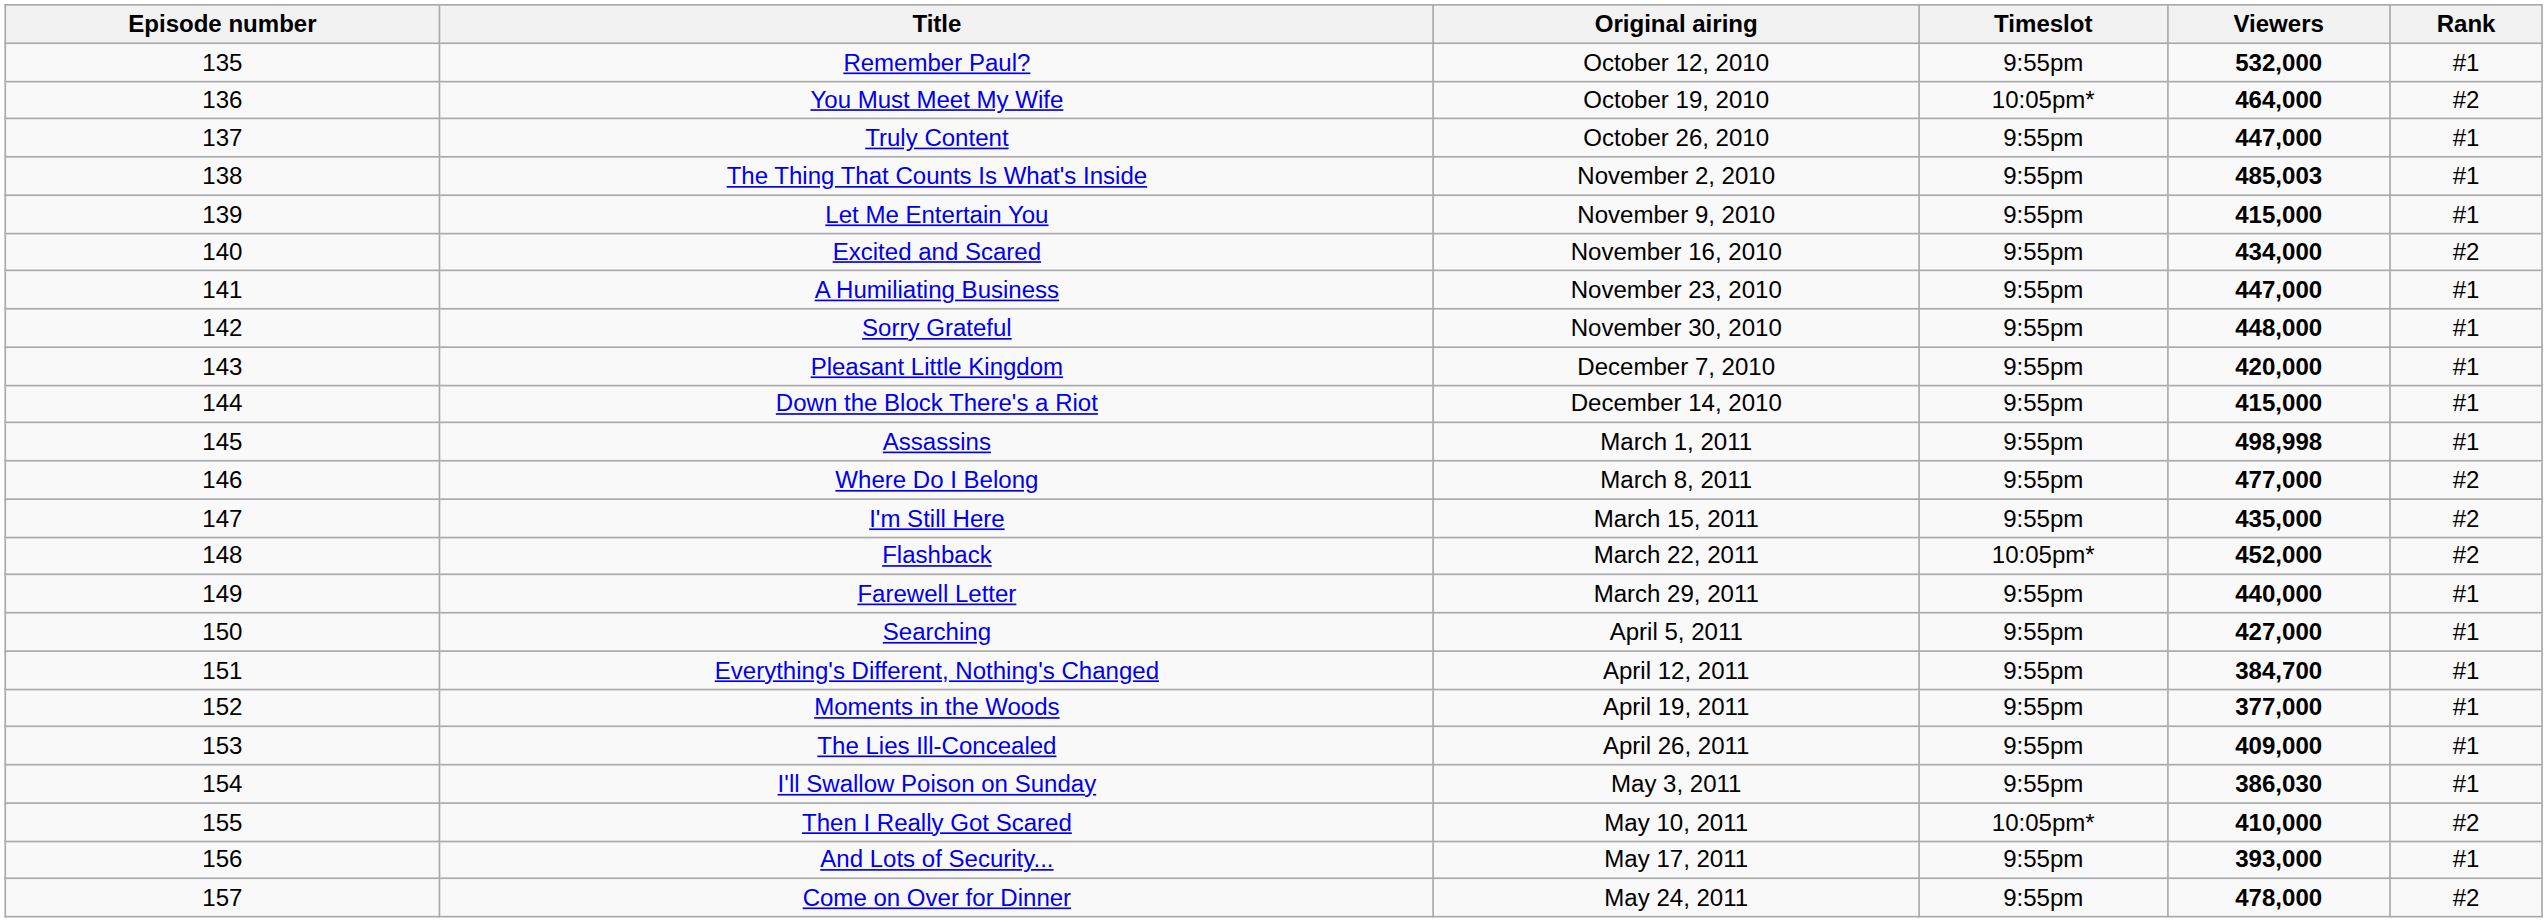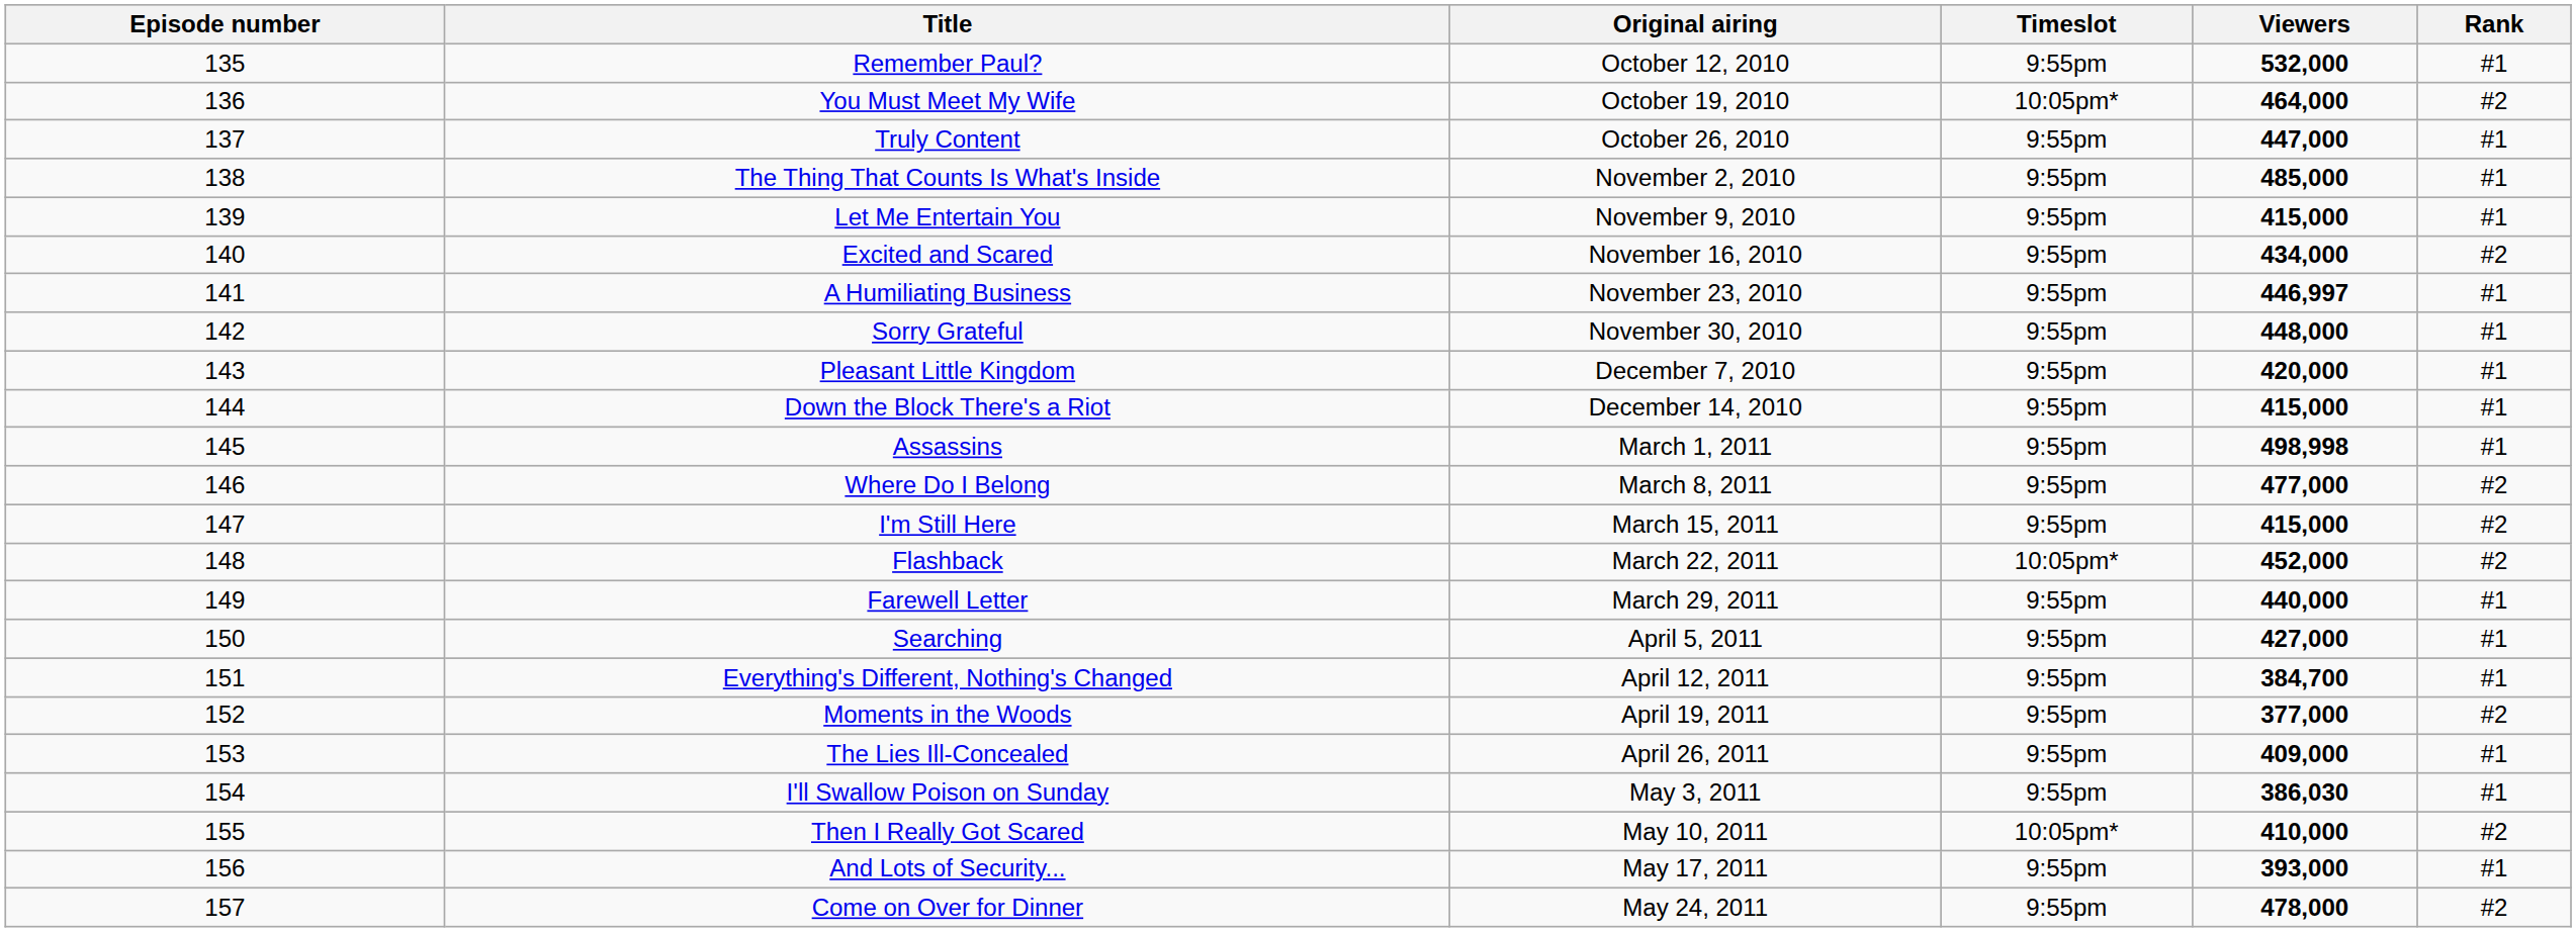The Thing That Counts Is What's Inside | Viewers: 485,003 -> 485,000
A Humiliating Business | Viewers: 447,000 -> 446,997
I'm Still Here | Viewers: 435,000 -> 415,000
Moments in the Woods | Rank: #1 -> #2
